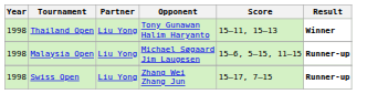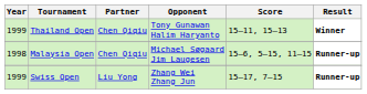Thailand Open | Year: 1998 -> 1999
Thailand Open | Partner: Liu Yong -> Chen Qiqiu
Malaysia Open | Partner: Liu Yong -> Chen Qiqiu
Swiss Open | Year: 1998 -> 1999
